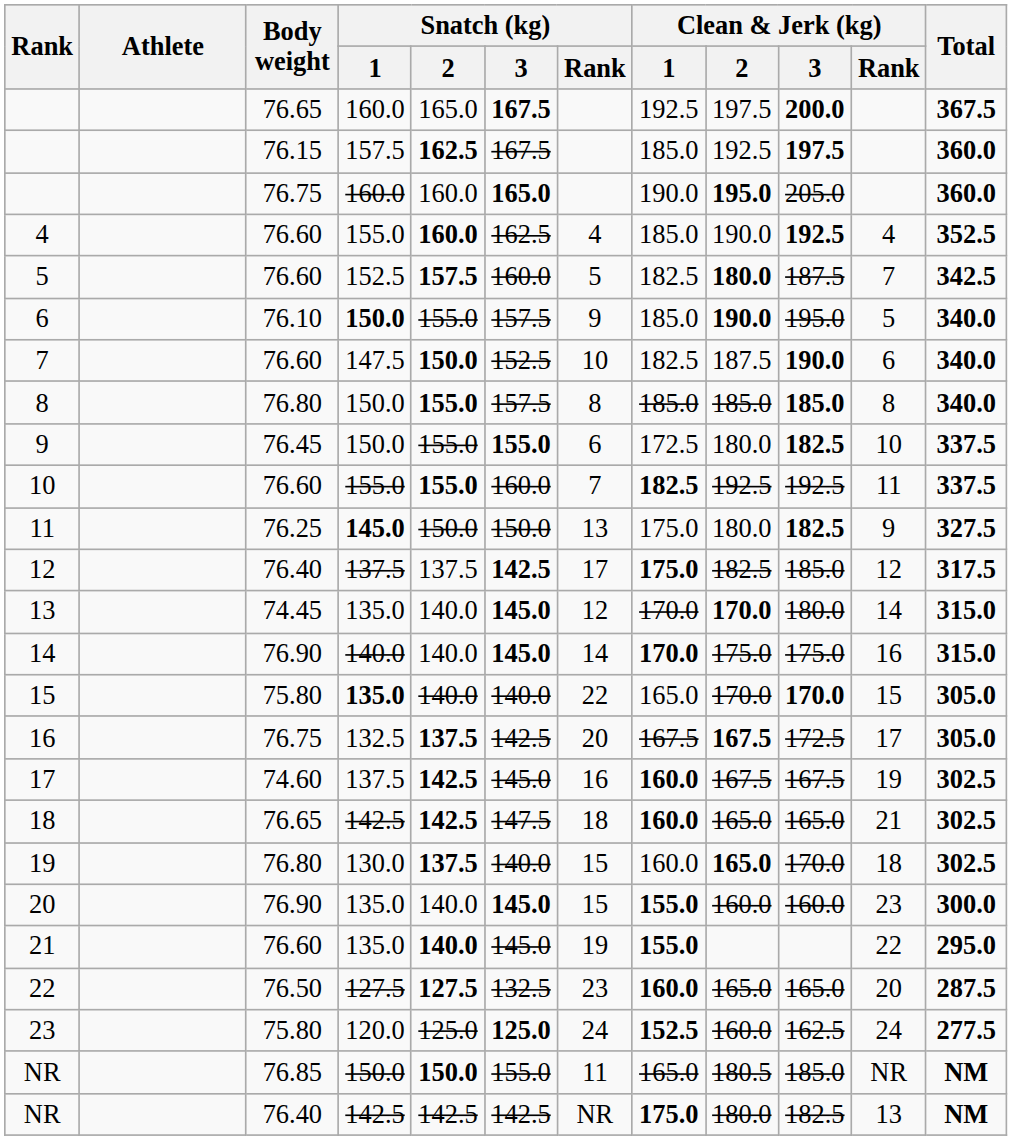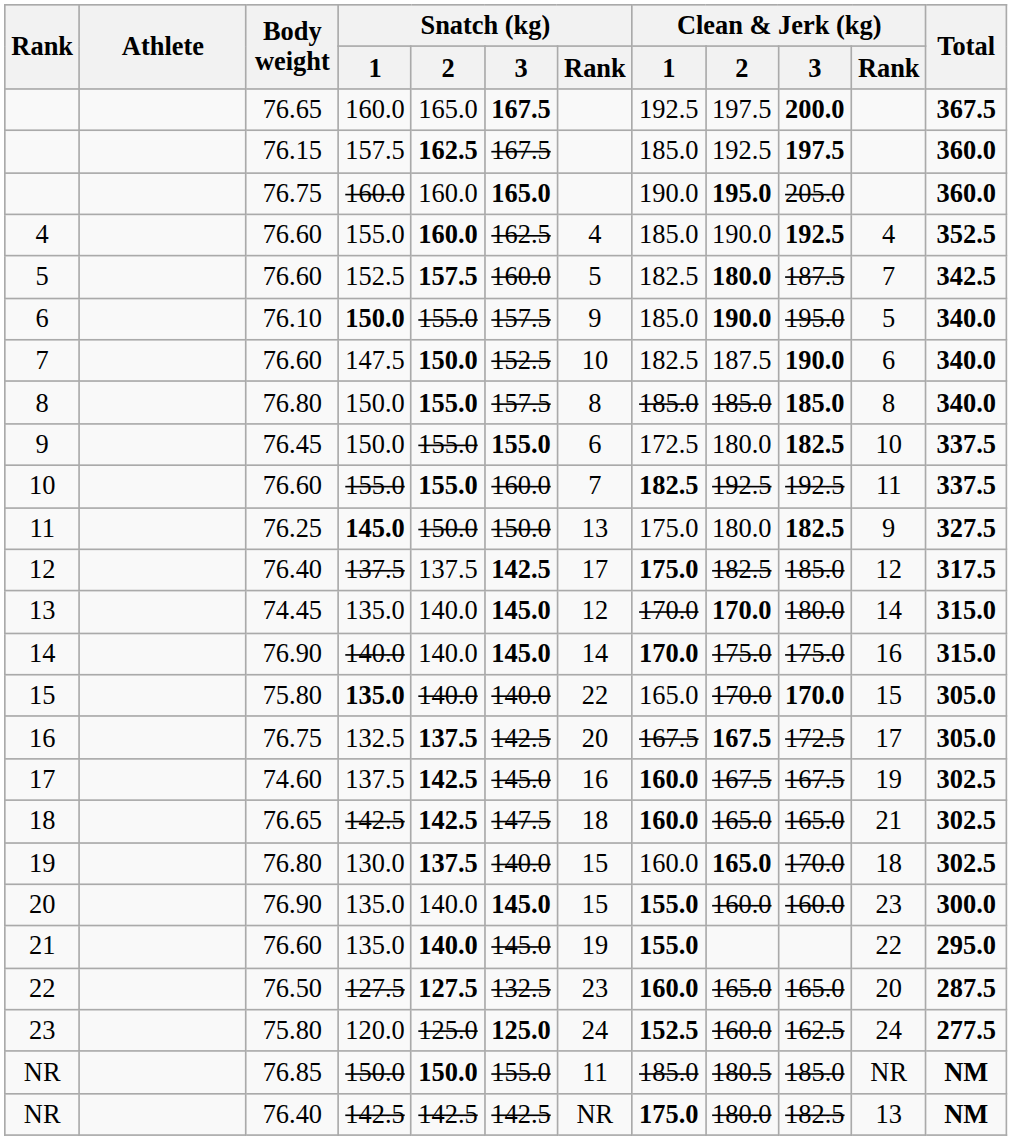NR / 76.85 | Clean & Jerk (kg) / 1: 165.0 -> 185.0
